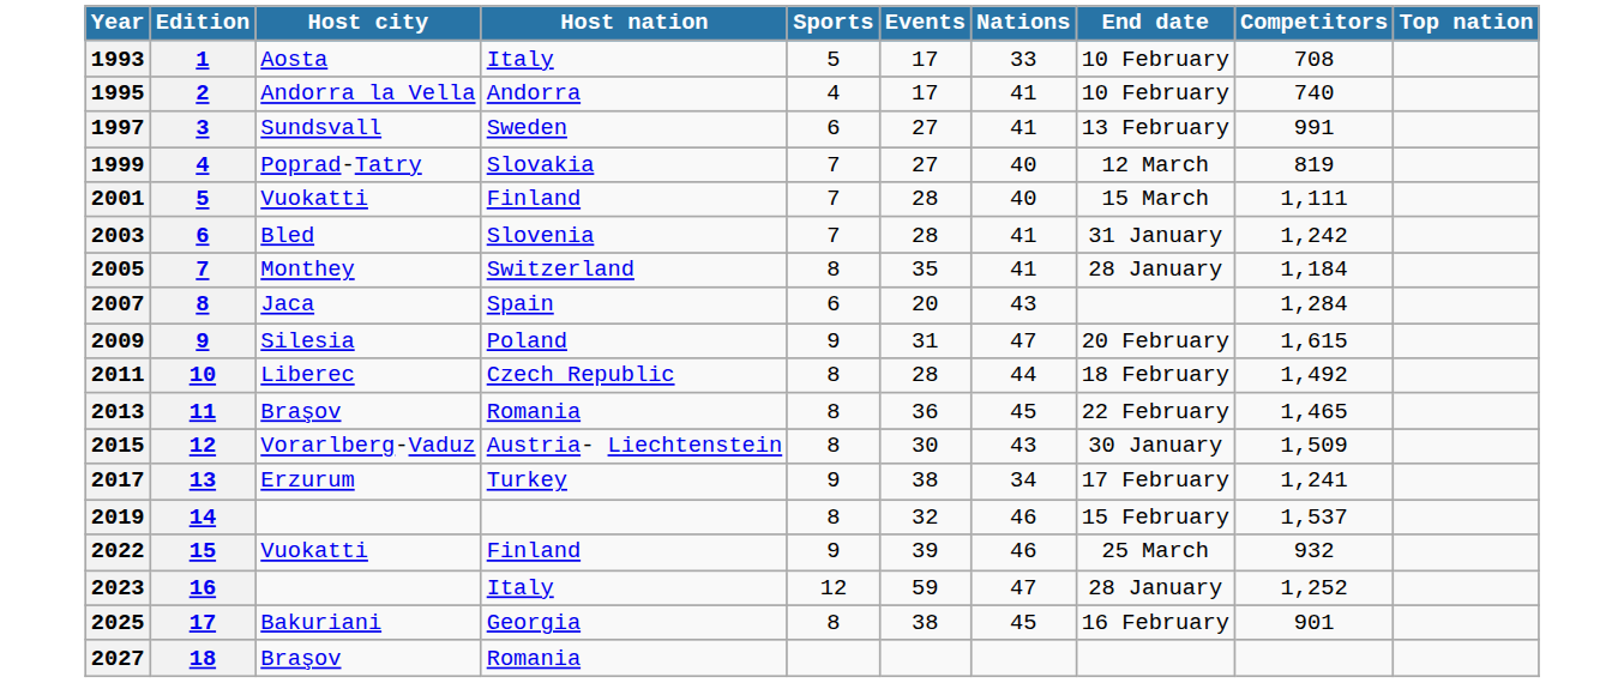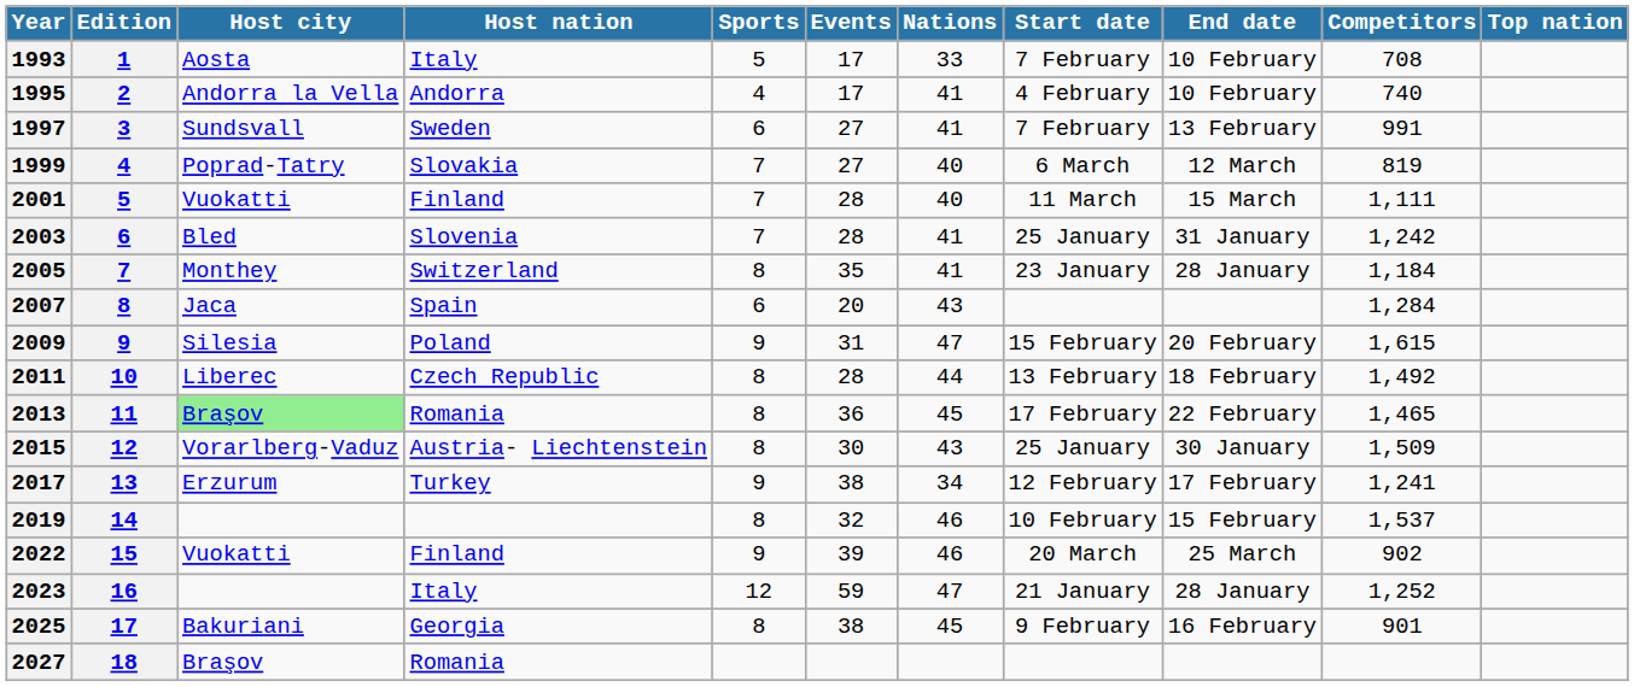+ column: Start date | 7 February | 4 February | 7 February | 6 March | 11 March | 25 January | 23 January | 15 February | 13 February | 17 February | 25 January | 12 February | 10 February | 20 March | 21 January | 9 February
2013 | Host city: no background -> lightgreen background
2022 | Competitors: 932 -> 902
